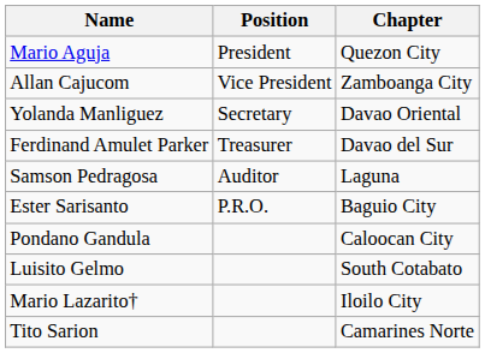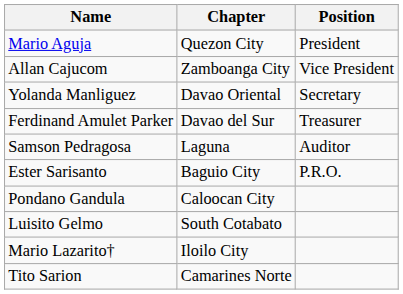columns swapped: Chapter <-> Position
